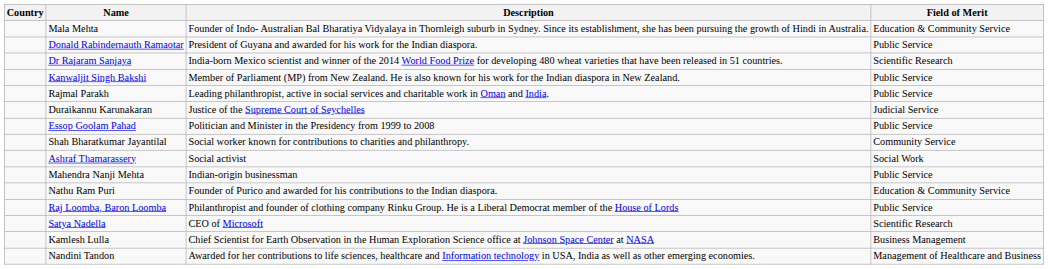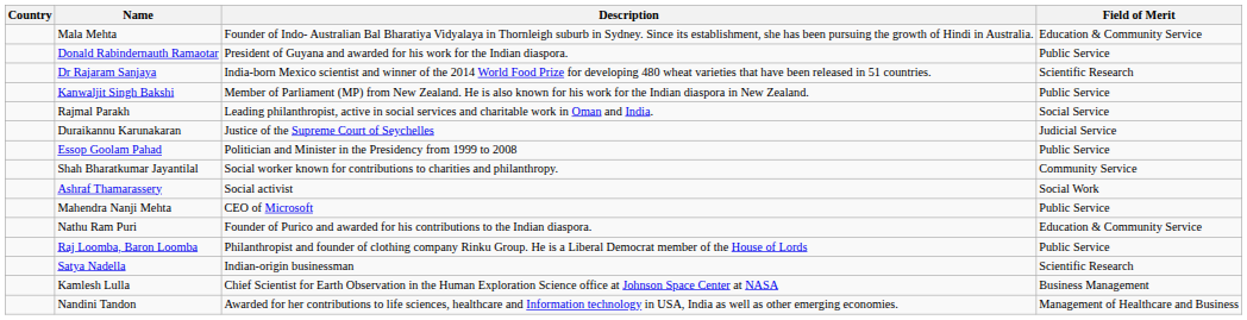Rajmal Parakh | Field of Merit: Public Service -> Social Service
Mahendra Nanji Mehta | Description: Indian-origin businessman -> CEO of Microsoft
Satya Nadella | Description: CEO of Microsoft -> Indian-origin businessman
